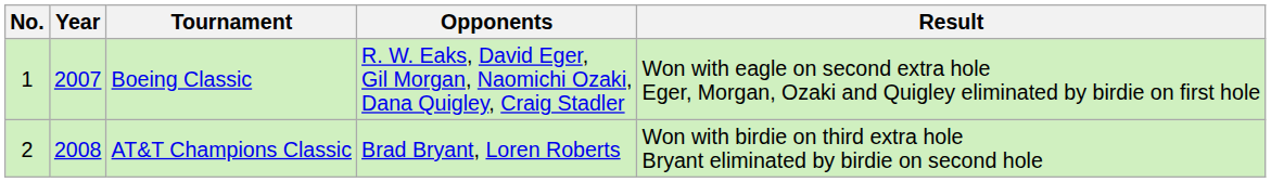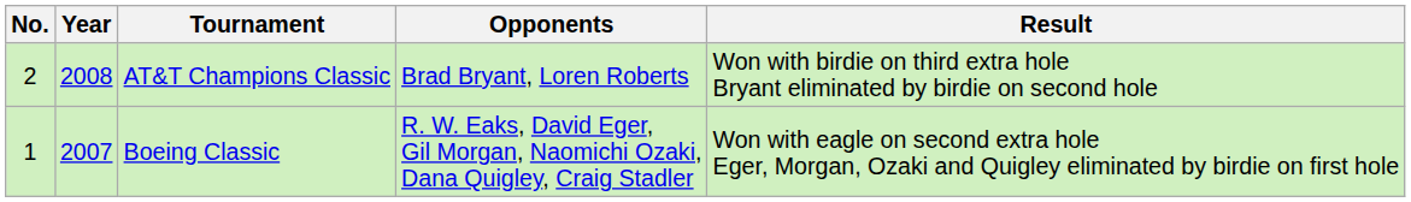rows swapped: Boeing Classic <-> AT&T Champions Classic
